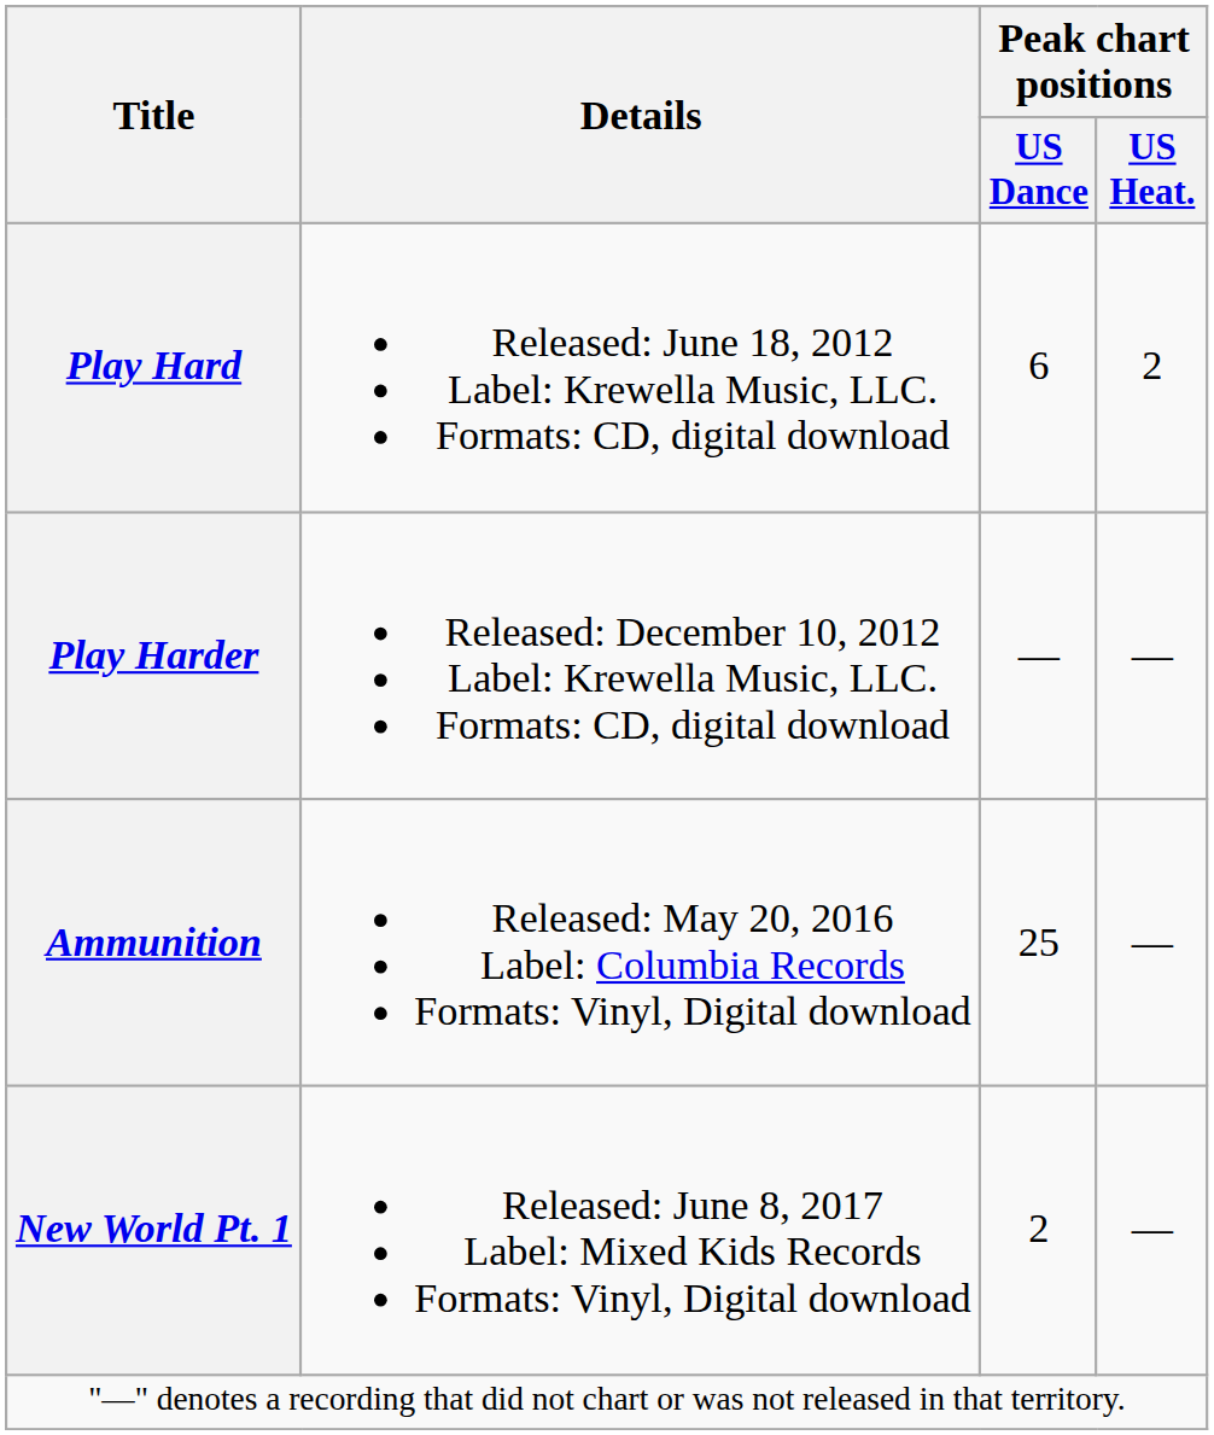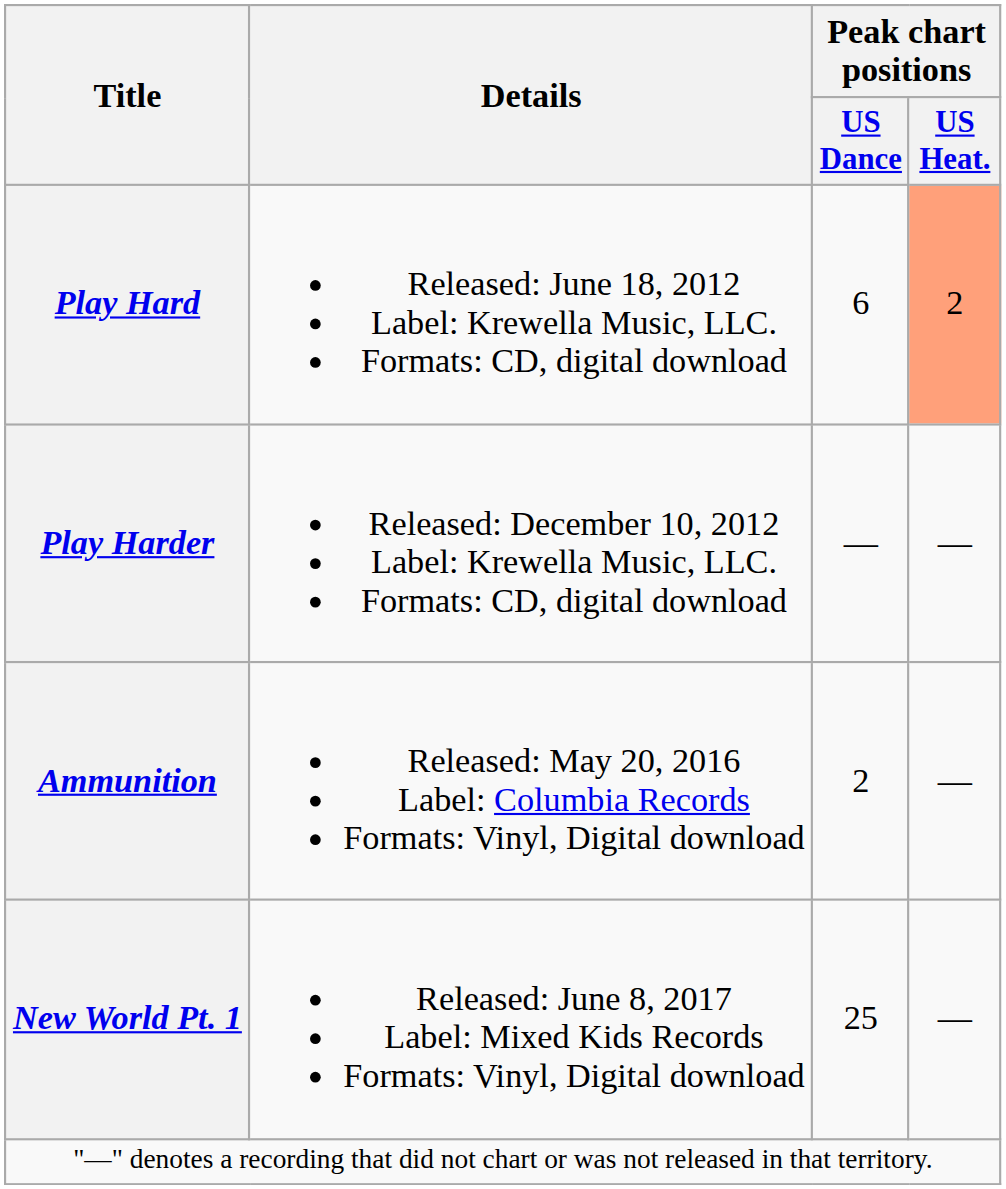Play Hard | Peak chart positions / US Heat.: no background -> lightsalmon background
Ammunition | Peak chart positions / US Dance: 25 -> 2
New World Pt. 1 | Peak chart positions / US Dance: 2 -> 25
